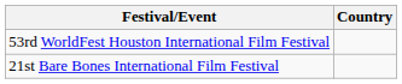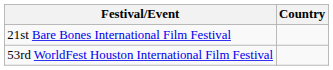rows swapped: 21st Bare Bones International Film Festival <-> 53rd WorldFest Houston International Film Festival
